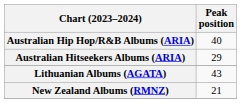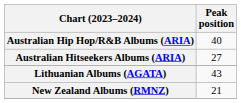Australian Hitseekers Albums (ARIA) | Peak position: 29 -> 27
